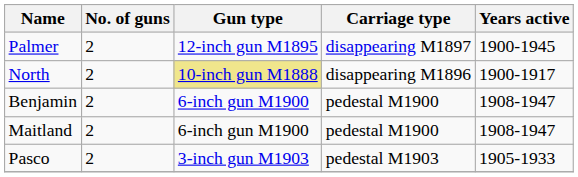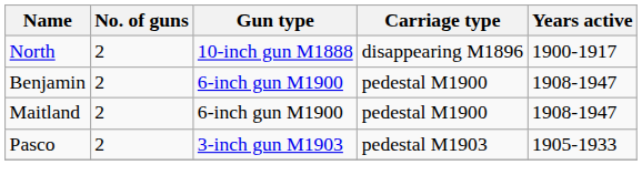- row: Palmer | 2 | 12-inch gun M1895 | disappearing M1897 | 1900-1945
North | Gun type: khaki background -> no background
